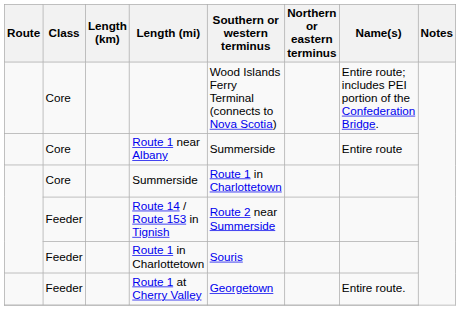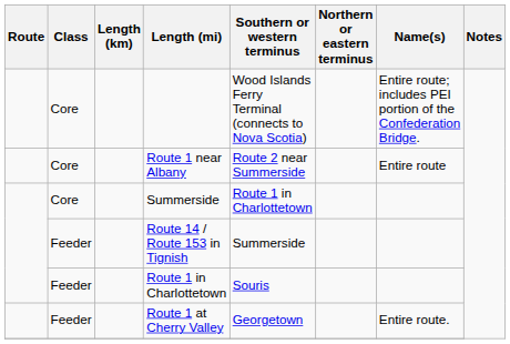Route 1 near Albany | Southern or western terminus: Summerside -> Route 2 near Summerside
Route 14 / Route 153 in Tignish | Southern or western terminus: Route 2 near Summerside -> Summerside
